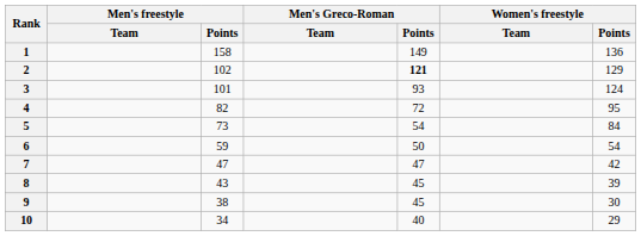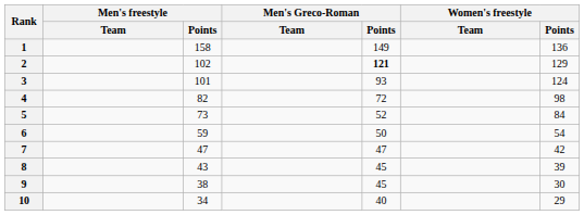4 | Women's freestyle / Points: 95 -> 98
5 | Men's Greco-Roman / Points: 54 -> 52
